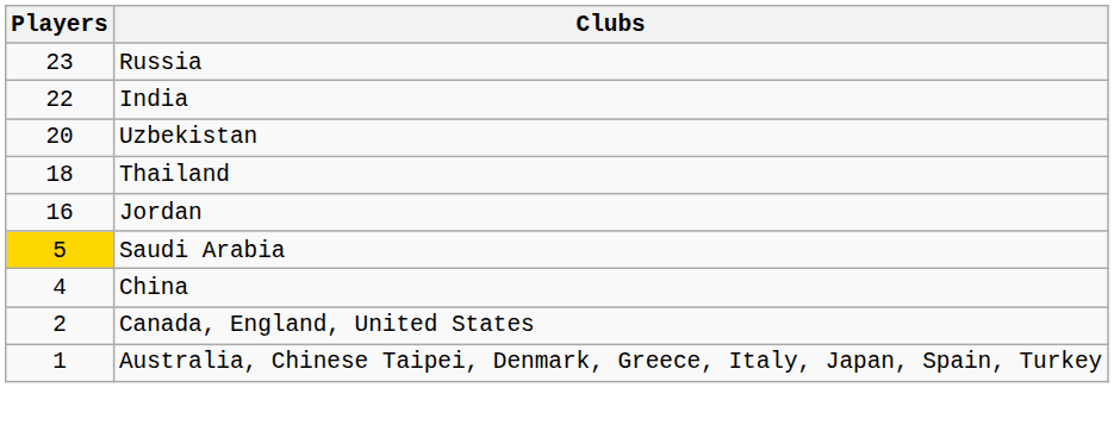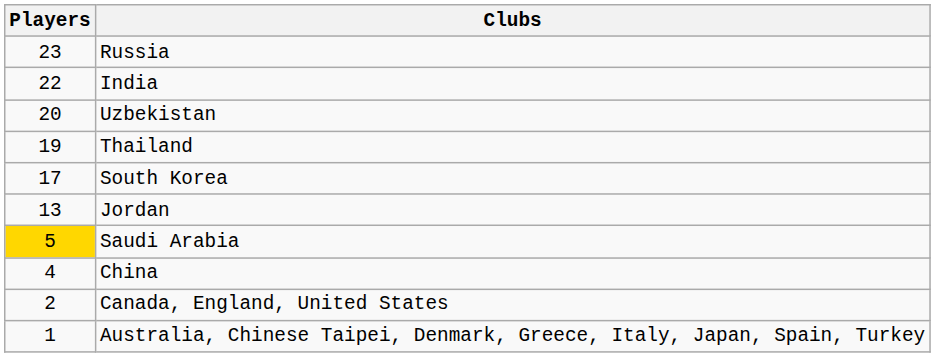Thailand | Players: 18 -> 19
+ row: 17 | South Korea
Jordan | Players: 16 -> 13
